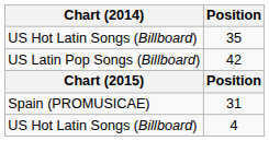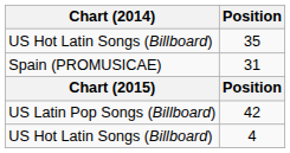rows swapped: 42 <-> 31
